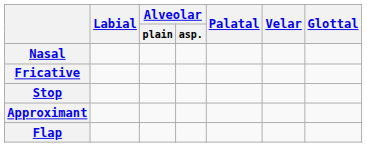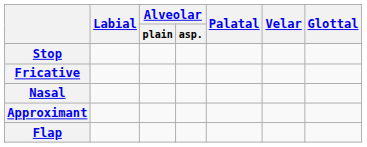rows swapped: Stop <-> Nasal
